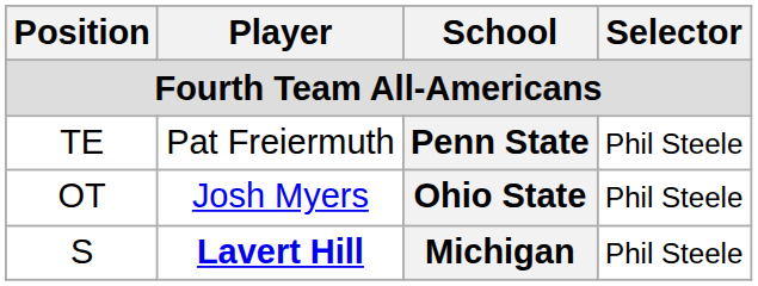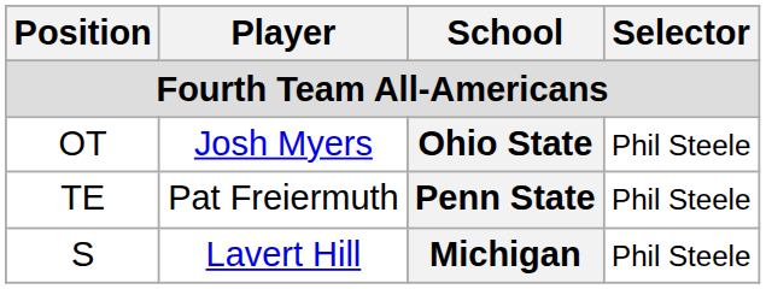rows swapped: TE <-> OT
S | Player: bold -> normal
